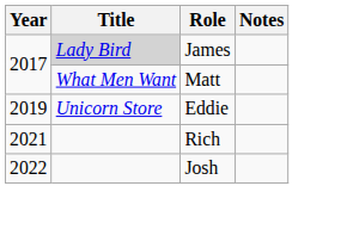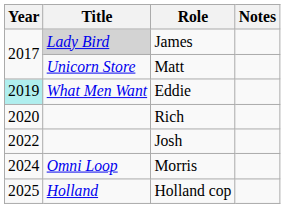Matt | Title: What Men Want -> Unicorn Store
Eddie | Year: no background -> paleturquoise background
Eddie | Title: Unicorn Store -> What Men Want
Rich | Year: 2021 -> 2020
+ row: 2024 | Omni Loop | Morris
+ row: 2025 | Holland | Holland cop
